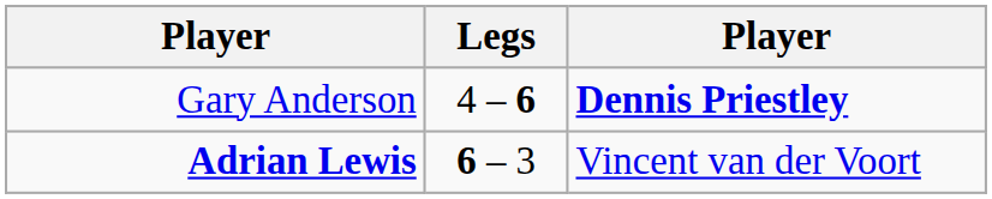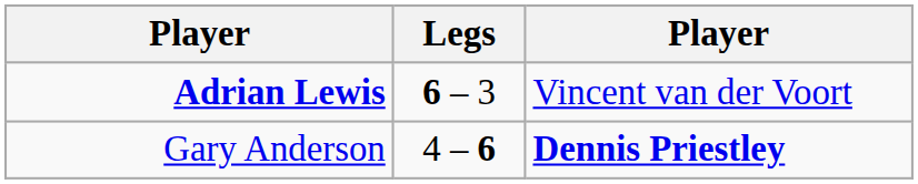rows swapped: Adrian Lewis <-> Gary Anderson
